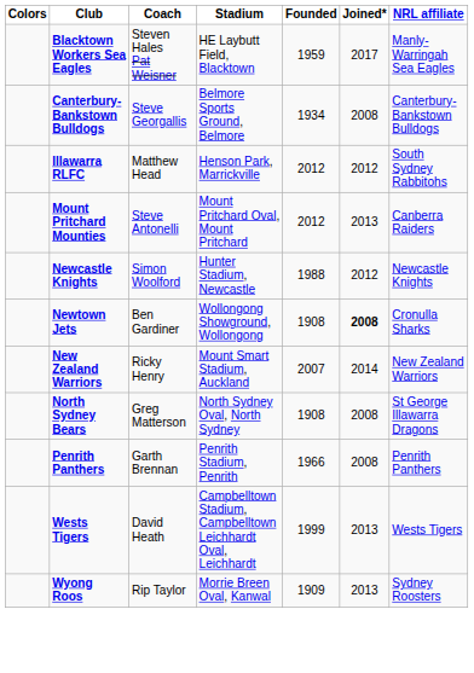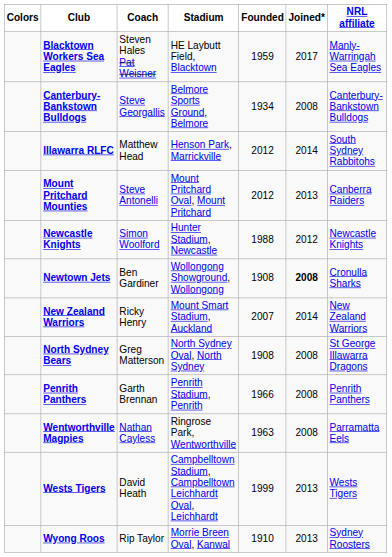Illawarra RLFC | Joined*: 2012 -> 2014
+ row: Wentworthville Magpies | Nathan Cayless | Ringrose Park, Wentworthville | 1963 | 2008 | Parramatta Eels
Wyong Roos | Founded: 1909 -> 1910
